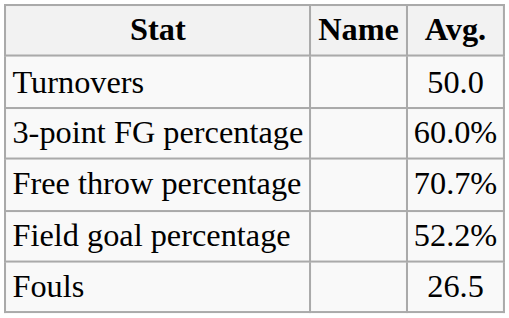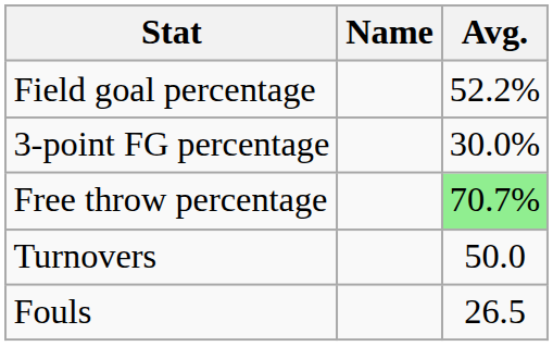rows swapped: Field goal percentage <-> Turnovers
3-point FG percentage | Avg.: 60.0% -> 30.0%
Free throw percentage | Avg.: no background -> lightgreen background
